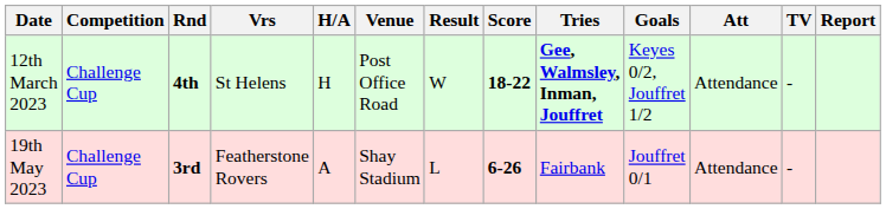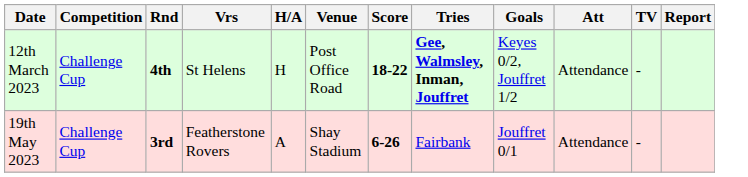- column: Result | W | L
